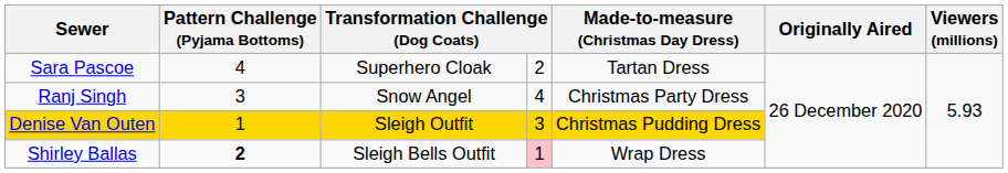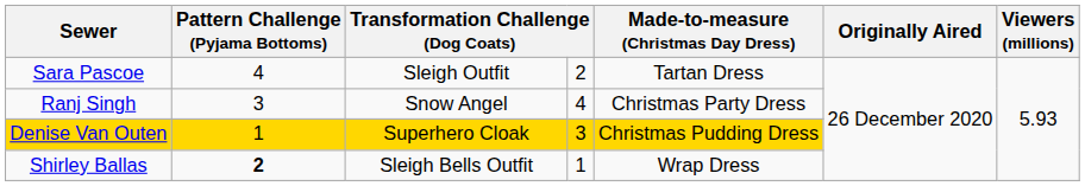Sara Pascoe | column 3: Superhero Cloak -> Sleigh Outfit
Denise Van Outen | column 3: Sleigh Outfit -> Superhero Cloak
Shirley Ballas | column 4: pink background -> no background
